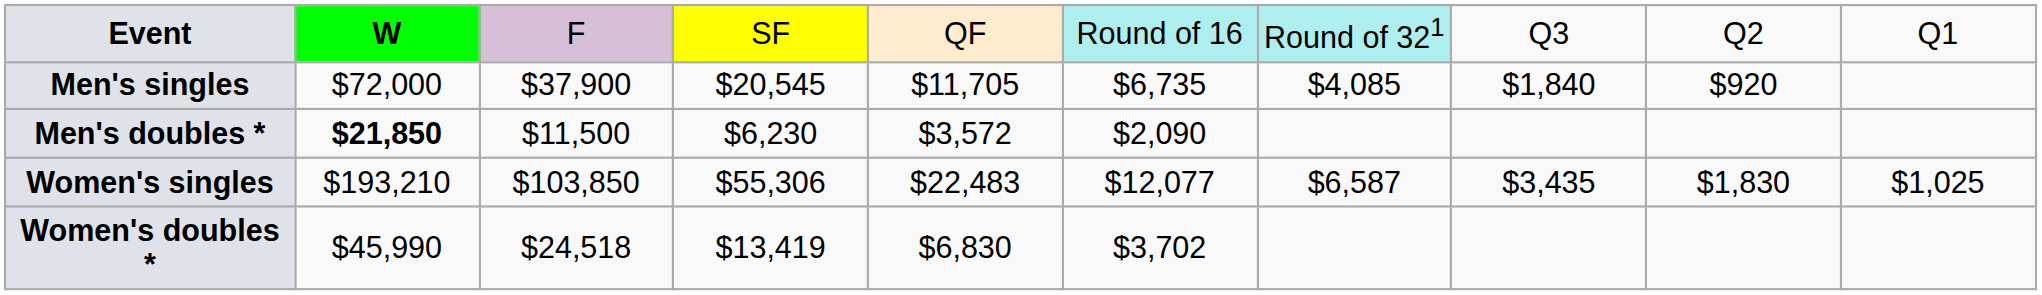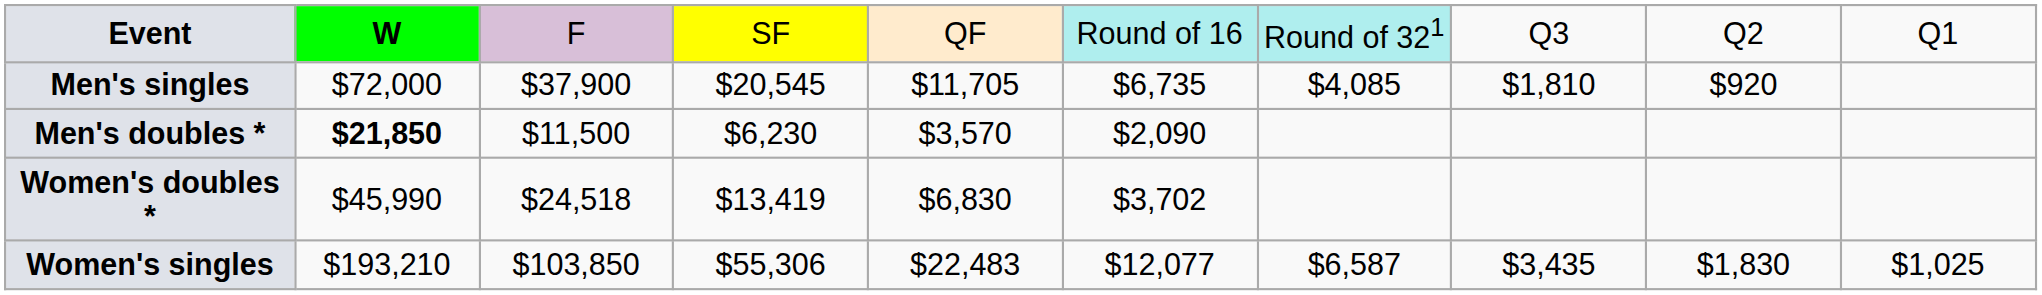Men's singles | column 8: $1,840 -> $1,810
Men's doubles * | column 5: $3,572 -> $3,570
rows swapped: Women's singles <-> Women's doubles *
